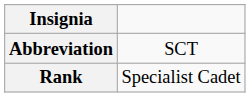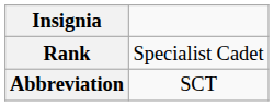rows swapped: Rank <-> Abbreviation
